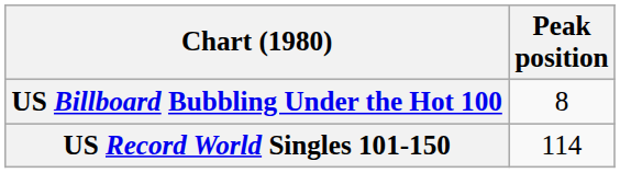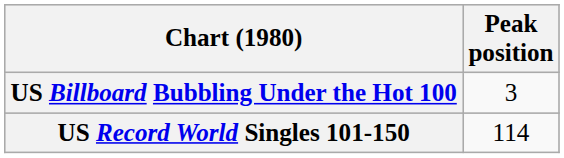US Billboard Bubbling Under the Hot 100 | Peak position: 8 -> 3
